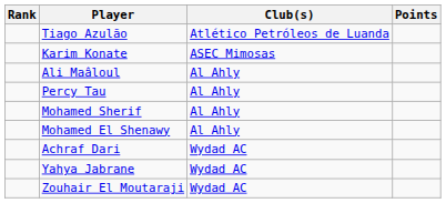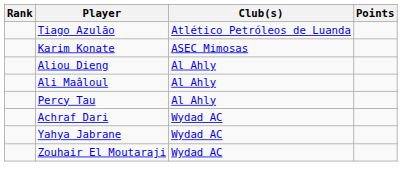+ row: Aliou Dieng | Al Ahly
- row: Mohamed Sherif | Al Ahly
- row: Mohamed El Shenawy | Al Ahly
